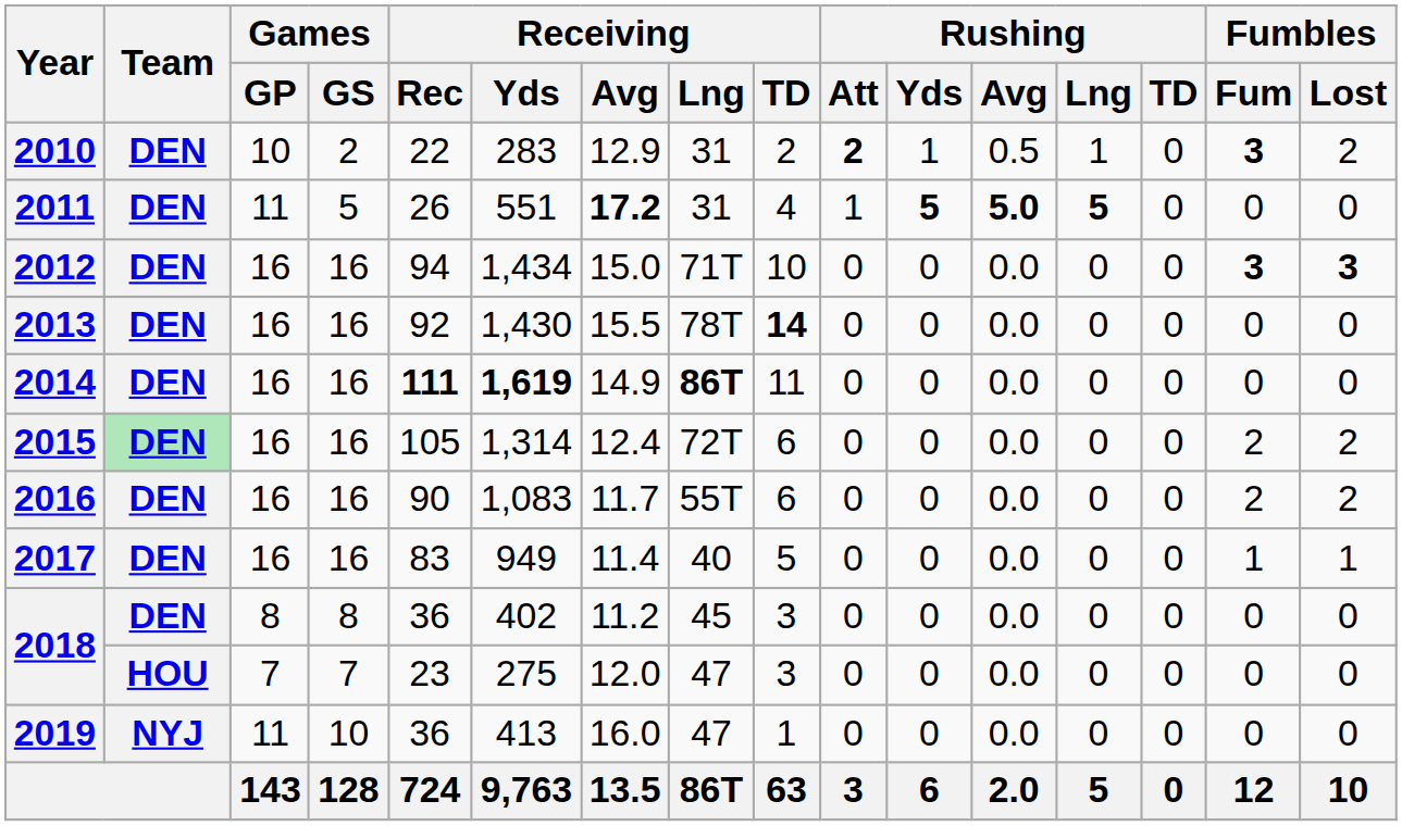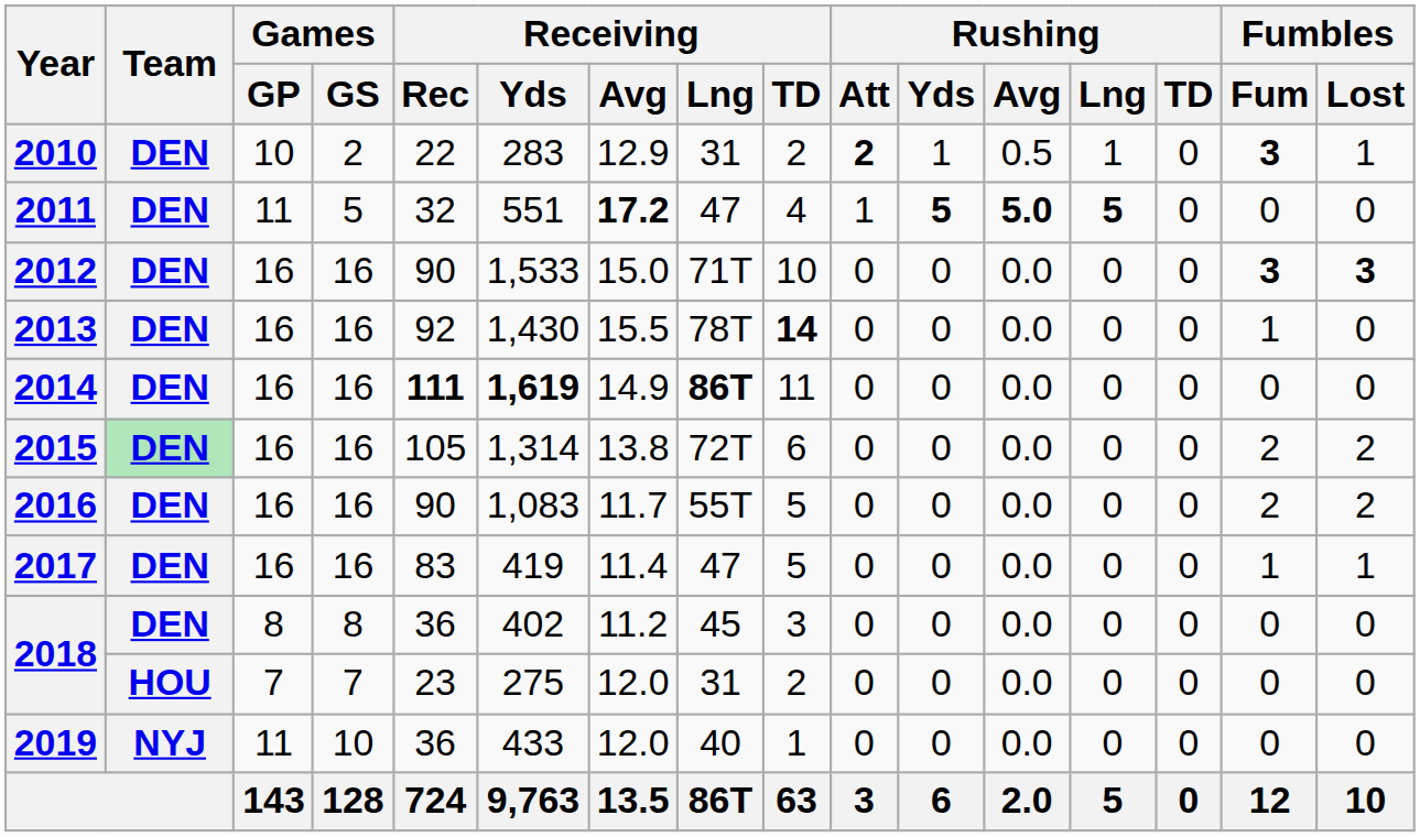2010 | Fumbles / Lost: 2 -> 1
2011 | Receiving / Rec: 26 -> 32
2011 | Receiving / Lng: 31 -> 47
2012 | Receiving / Rec: 94 -> 90
2012 | Receiving / Yds: 1,434 -> 1,533
2013 | Fumbles / Fum: 0 -> 1
2015 | Receiving / Avg: 12.4 -> 13.8
2016 | Receiving / TD: 6 -> 5
2017 | Receiving / Yds: 949 -> 419
2017 | Receiving / Lng: 40 -> 47
2018 / 7 | Receiving / Lng: 47 -> 31
2018 / 7 | Receiving / TD: 3 -> 2
2019 | Receiving / Yds: 413 -> 433
2019 | Receiving / Avg: 16.0 -> 12.0
2019 | Receiving / Lng: 47 -> 40
